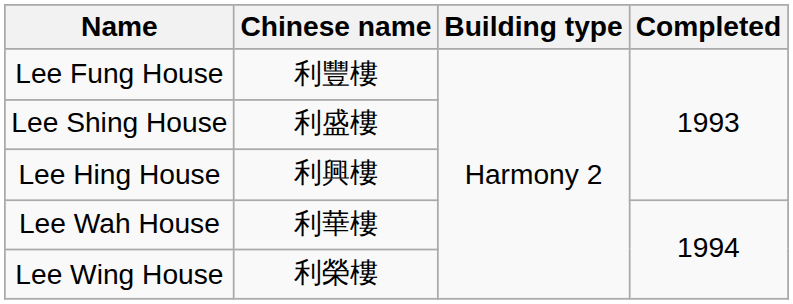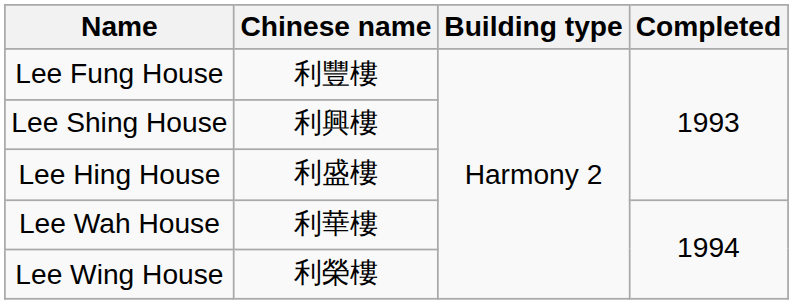Lee Shing House | Chinese name: 利盛樓 -> 利興樓
Lee Hing House | Chinese name: 利興樓 -> 利盛樓
